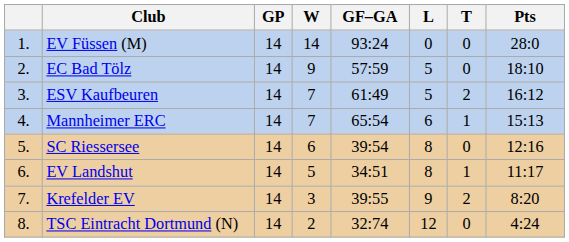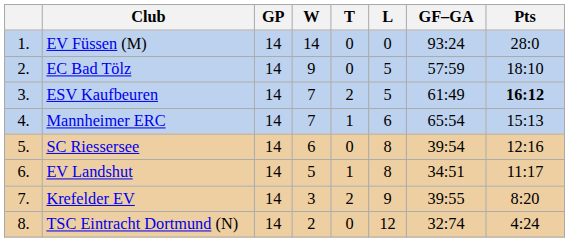columns swapped: T <-> GF–GA
ESV Kaufbeuren | Pts: normal -> bold
